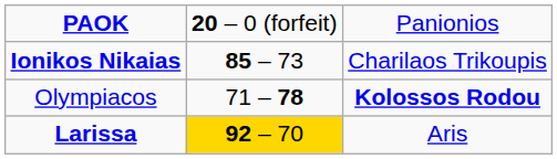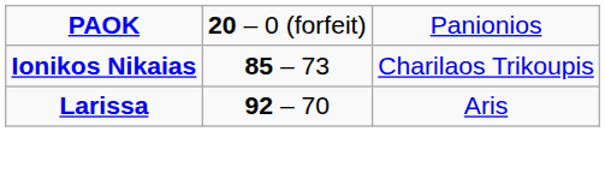- row: Olympiacos | 71 – 78 | Kolossos Rodou
Larissa | column 2: gold background -> no background
